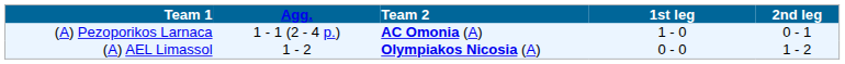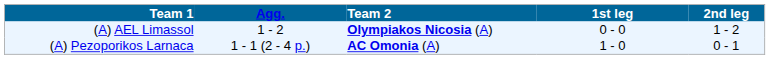rows swapped: (A) AEL Limassol <-> (A) Pezoporikos Larnaca
